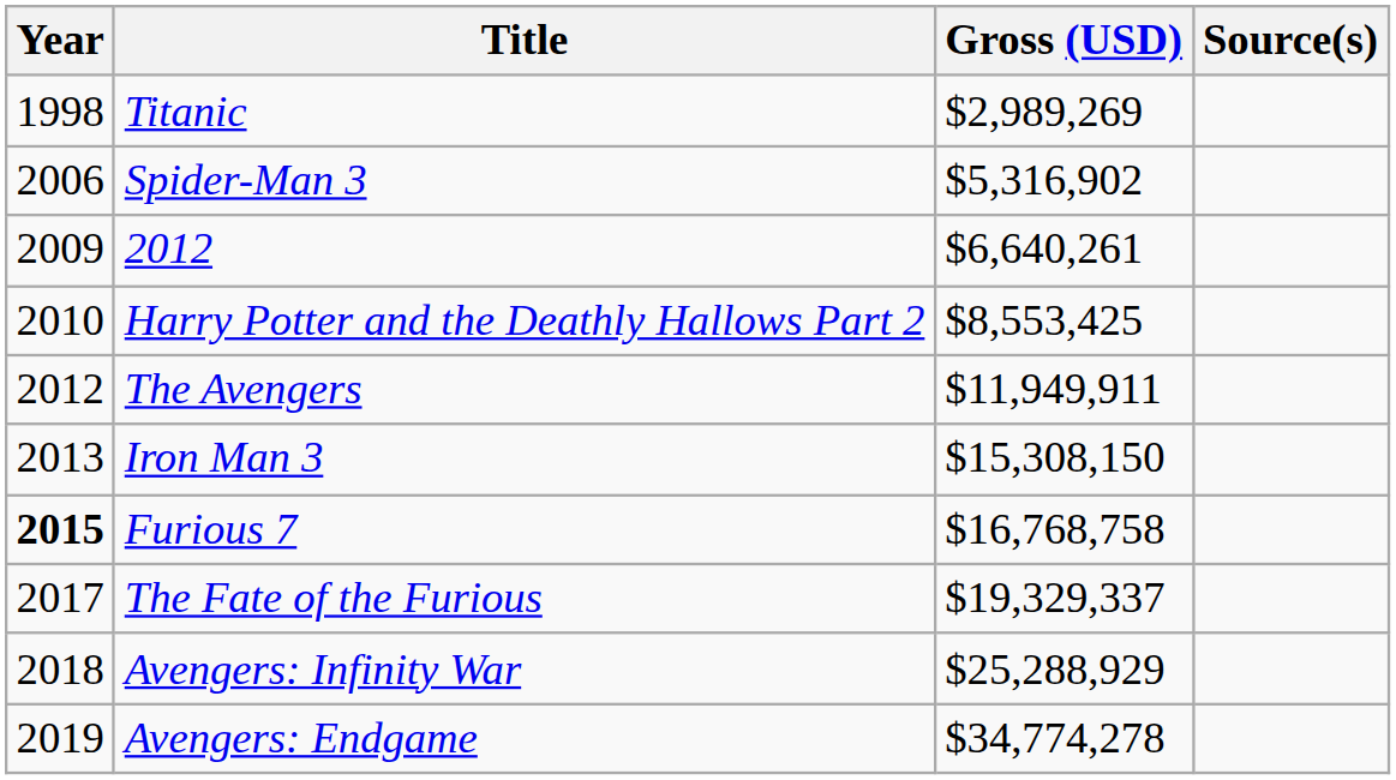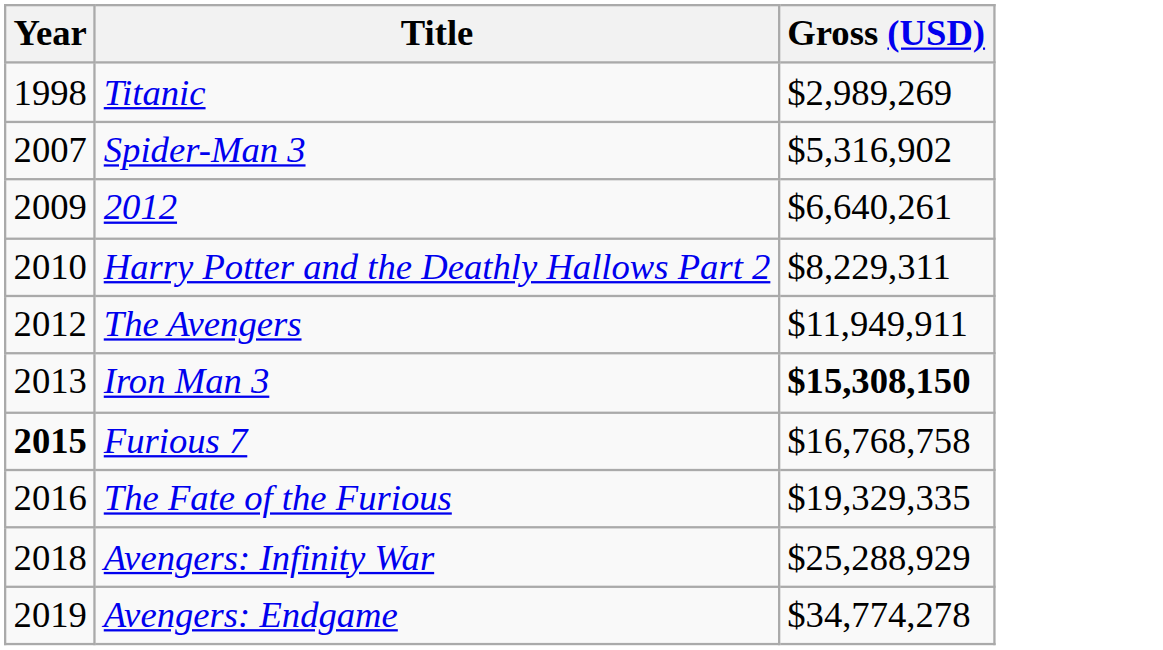- column: Source(s)
Spider-Man 3 | Year: 2006 -> 2007
Harry Potter and the Deathly Hallows Part 2 | Gross (USD): $8,553,425 -> $8,229,311
Iron Man 3 | Gross (USD): normal -> bold
The Fate of the Furious | Year: 2017 -> 2016
The Fate of the Furious | Gross (USD): $19,329,337 -> $19,329,335
